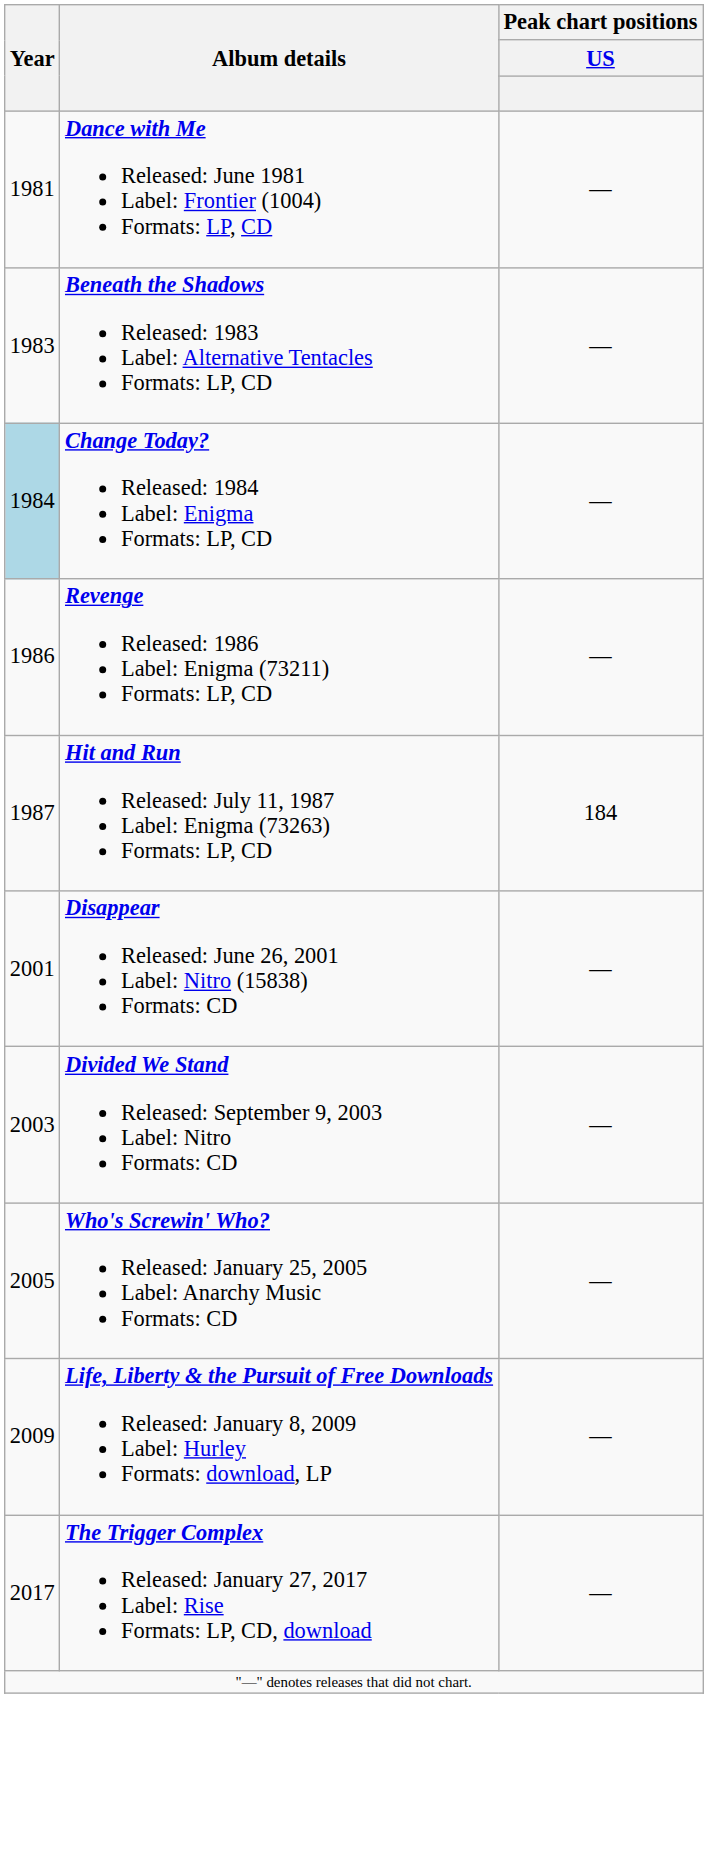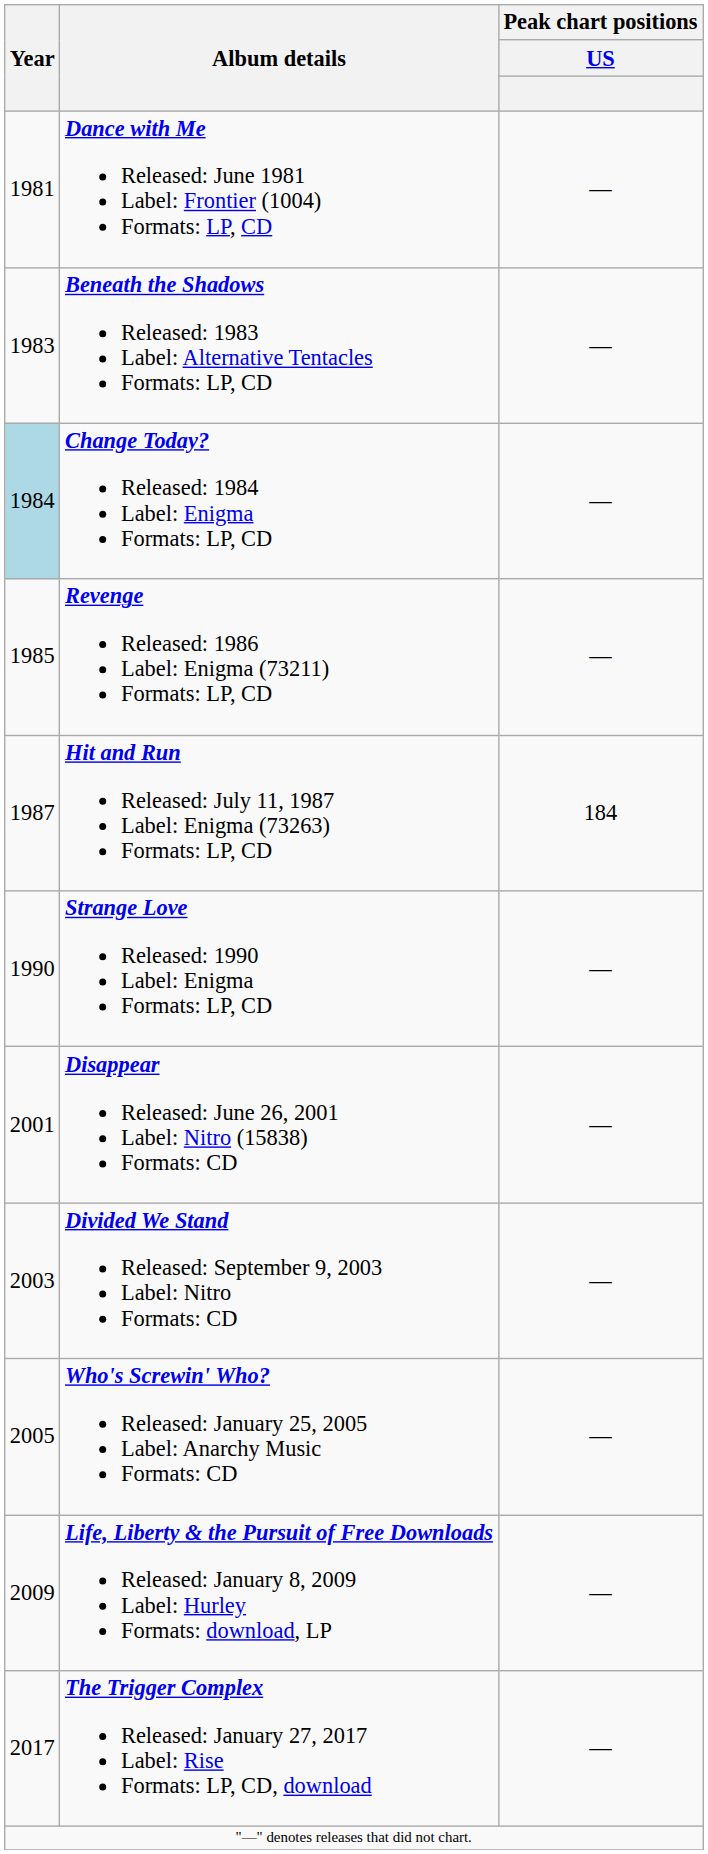Revenge Released: 1986 Label: Enigma (73211) Formats: LP, CD | Year: 1986 -> 1985
+ row: 1990 | Strange Love Released: 1990 Label: Enigma Formats: LP, CD | —
